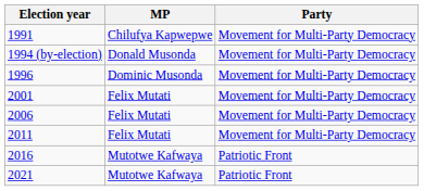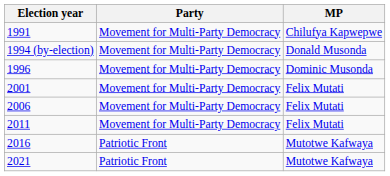columns swapped: MP <-> Party
